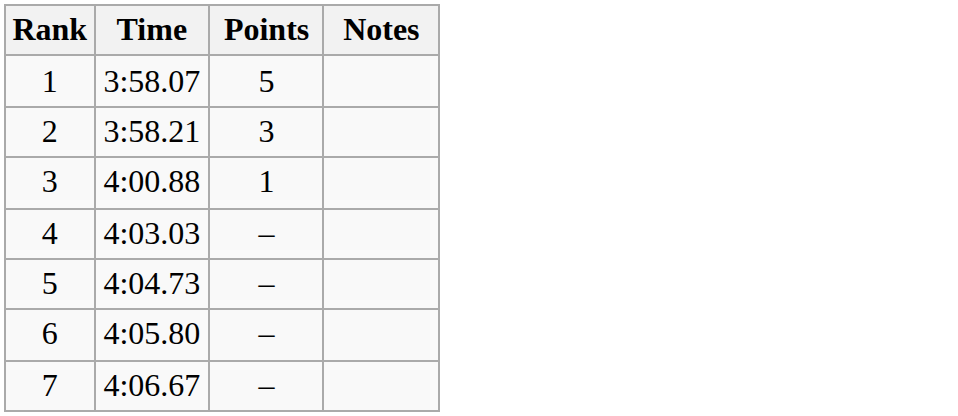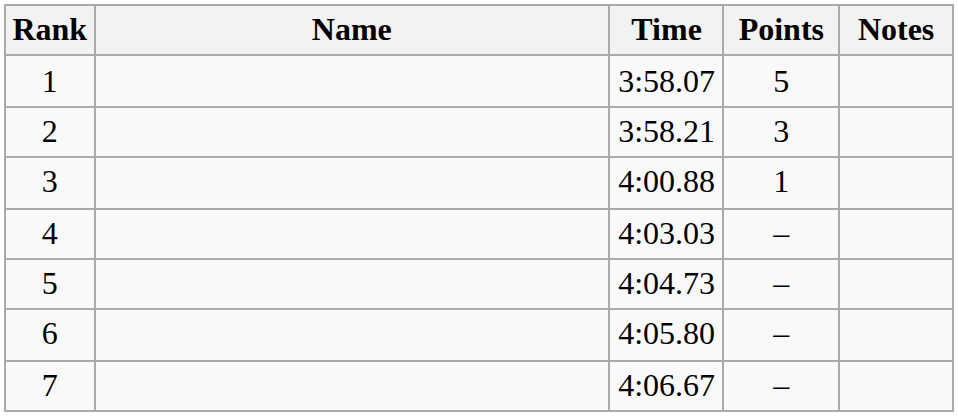+ column: Name
